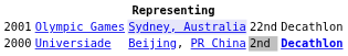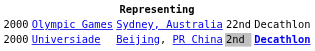Olympic Games | column 1: 2001 -> 2000
Olympic Games | column 3: lavender background -> no background
